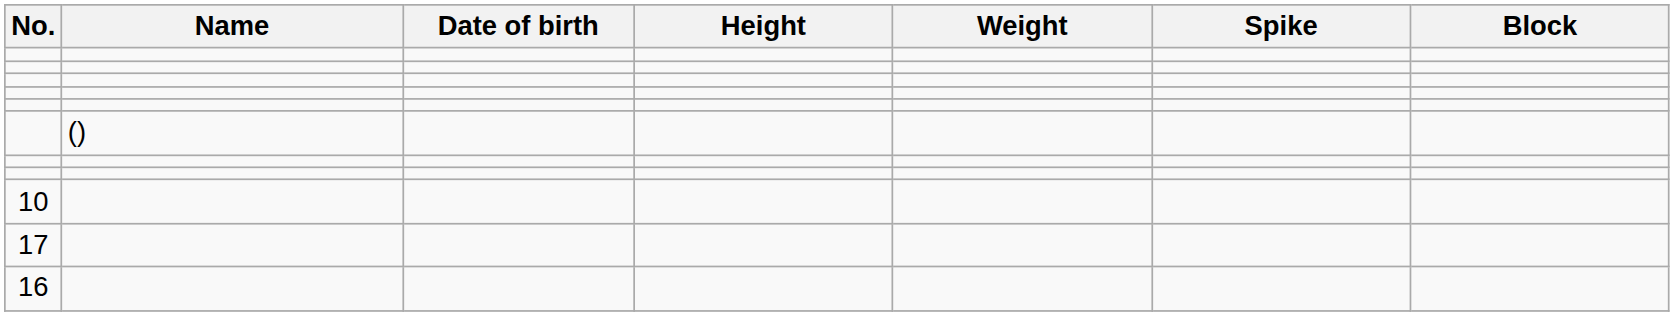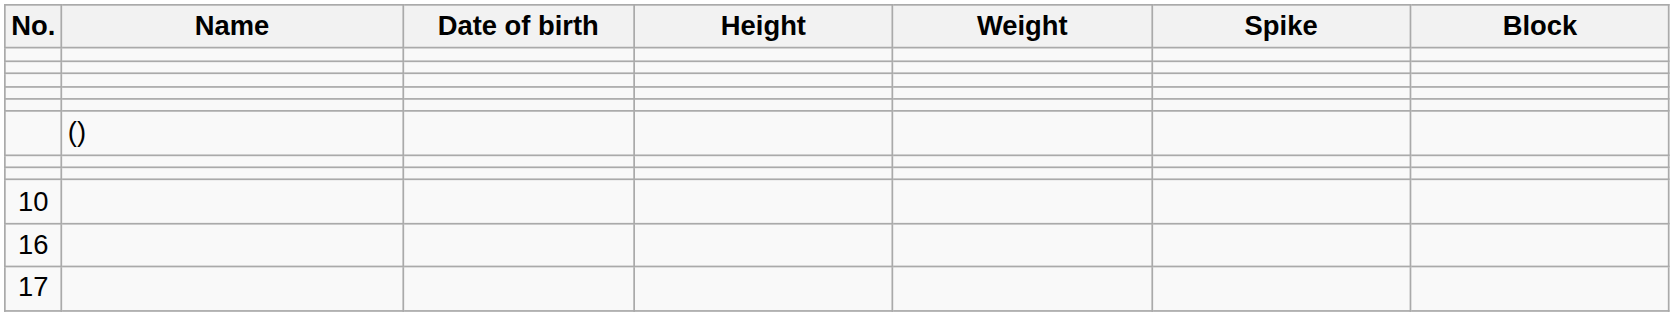rows swapped: 16 <-> 17
